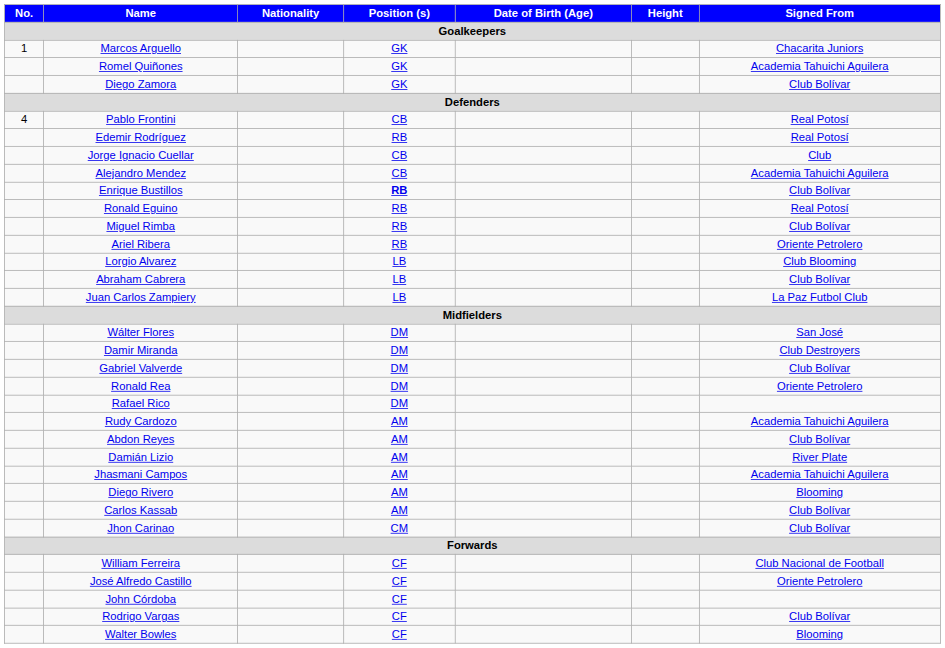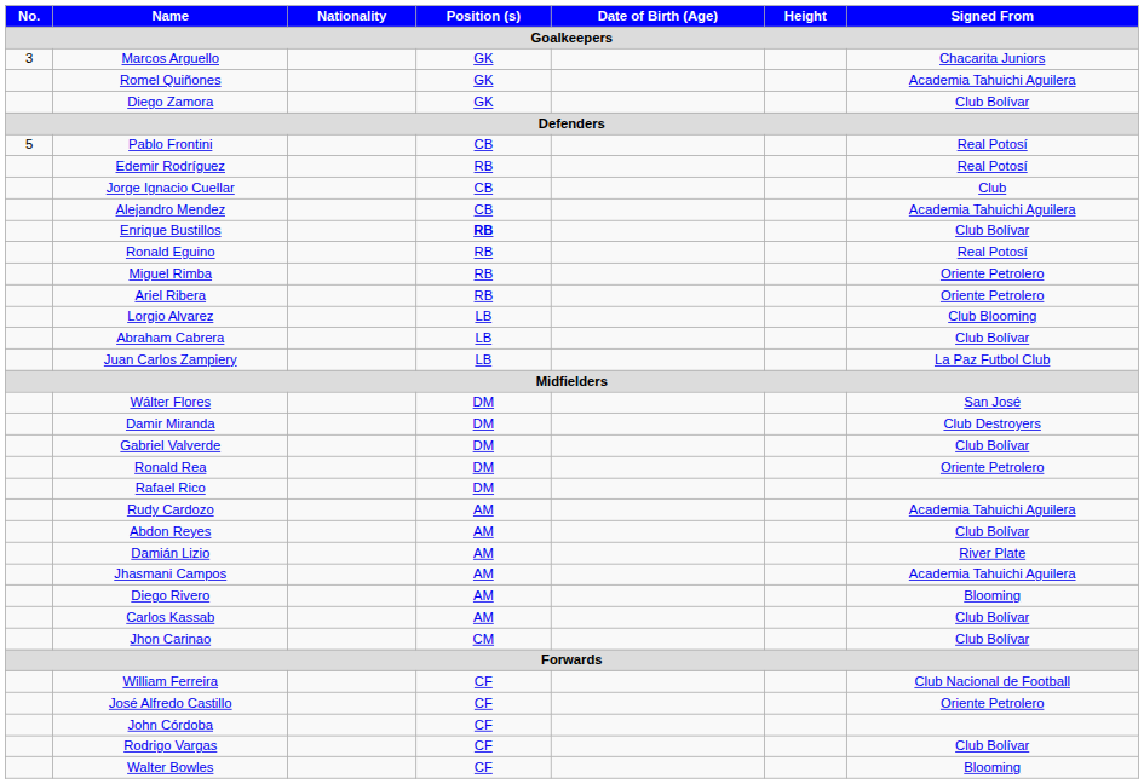Marcos Arguello | No.: 1 -> 3
Pablo Frontini | No.: 4 -> 5
Miguel Rimba | Signed From: Club Bolívar -> Oriente Petrolero
